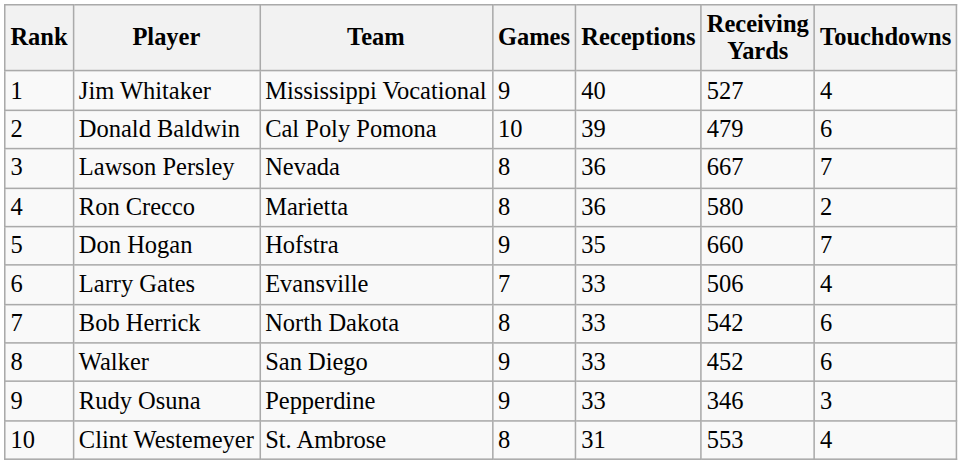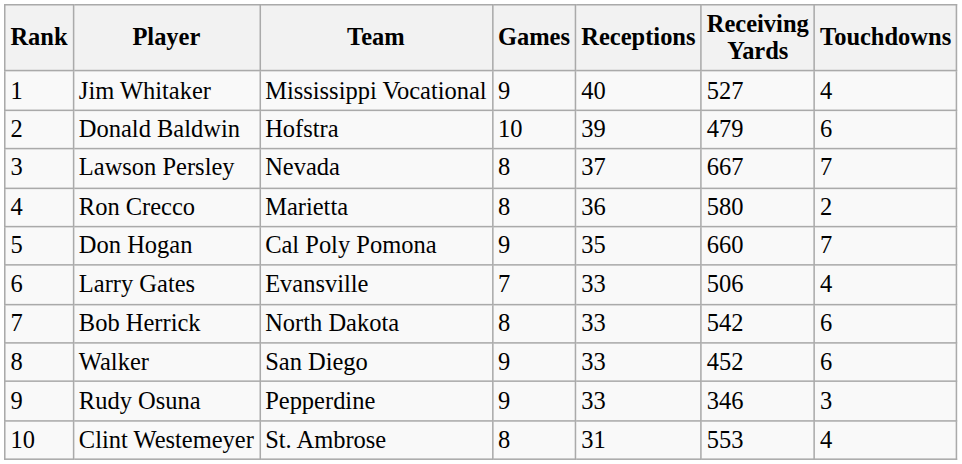Donald Baldwin | Team: Cal Poly Pomona -> Hofstra
Lawson Persley | Receptions: 36 -> 37
Don Hogan | Team: Hofstra -> Cal Poly Pomona
